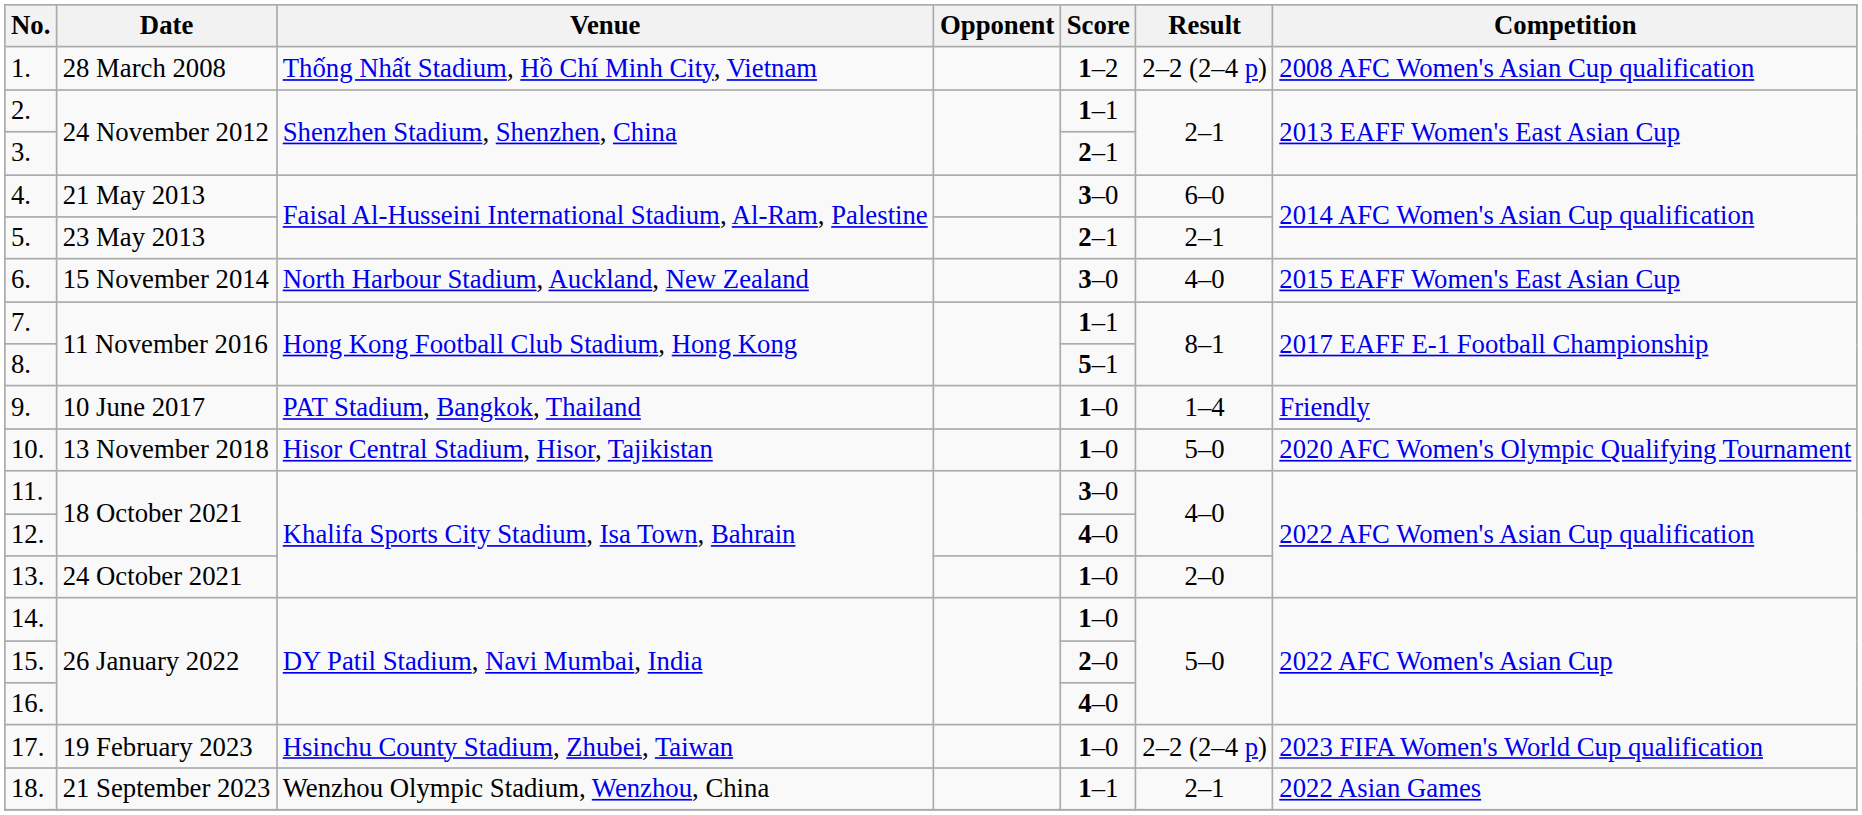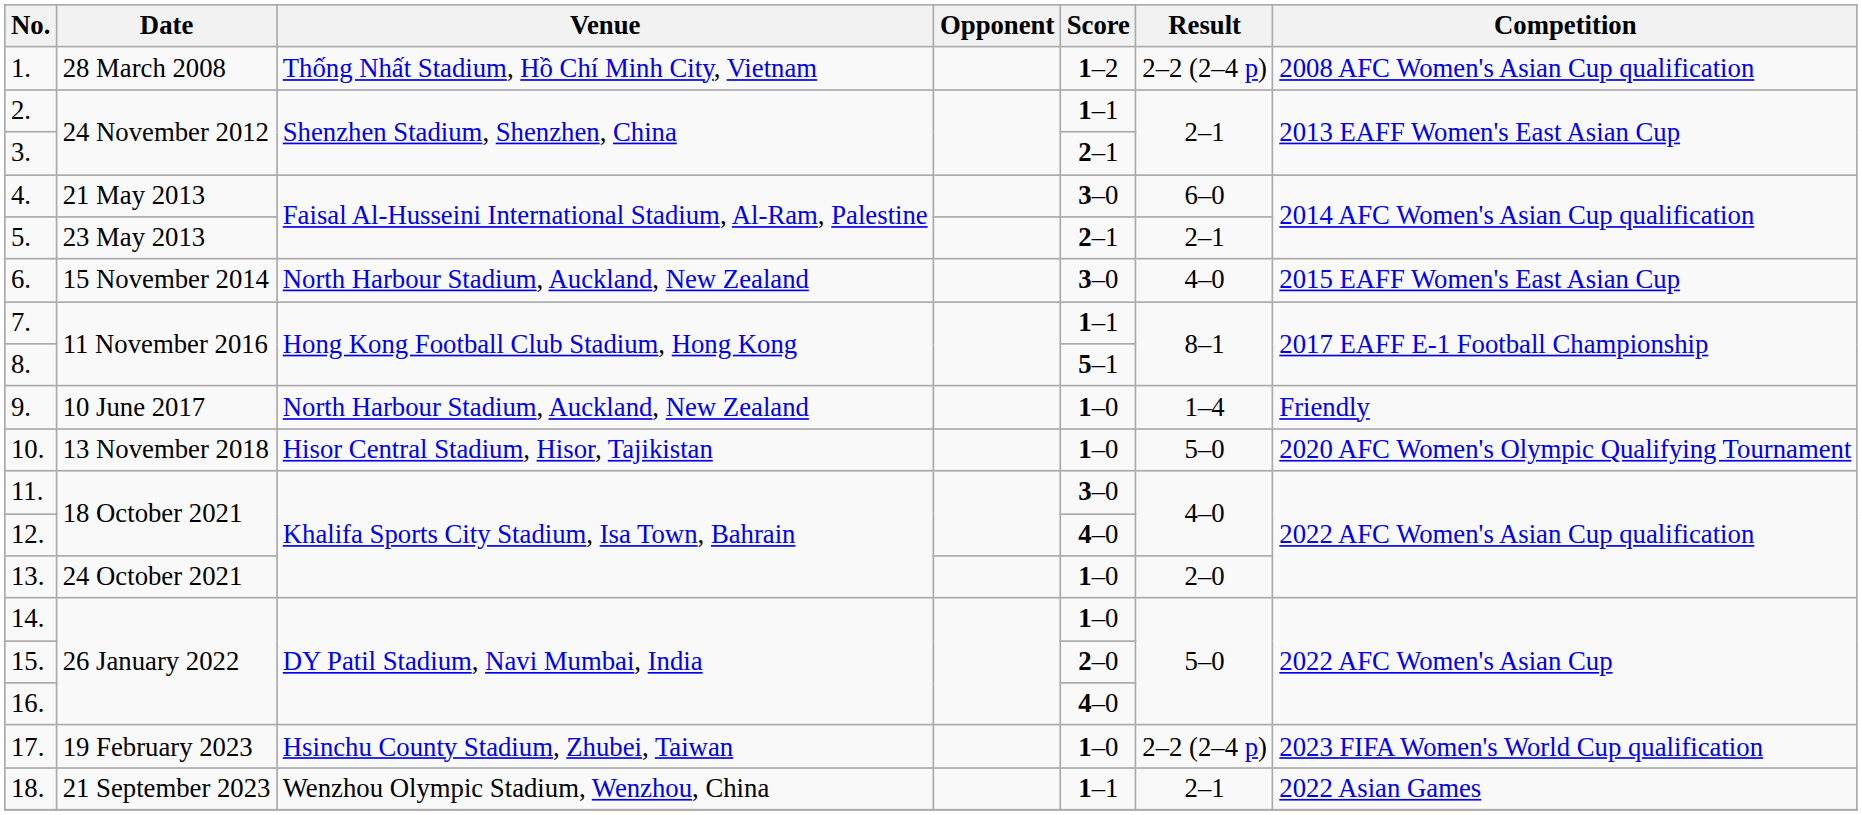9. | Venue: PAT Stadium, Bangkok, Thailand -> North Harbour Stadium, Auckland, New Zealand
